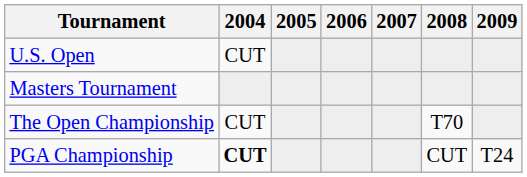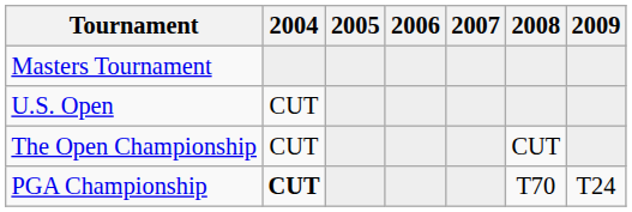rows swapped: Masters Tournament <-> U.S. Open
The Open Championship | 2008: T70 -> CUT
PGA Championship | 2008: CUT -> T70
